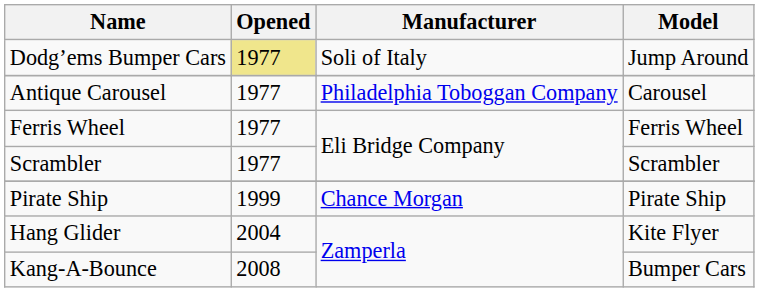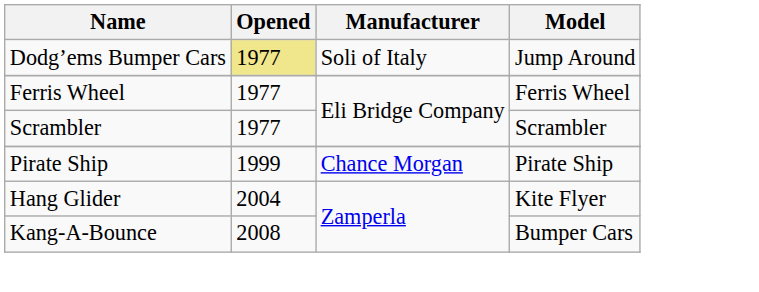- row: Antique Carousel | 1977 | Philadelphia Toboggan Company | Carousel
